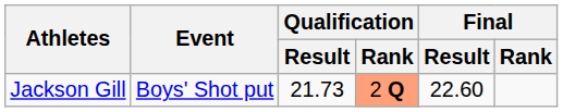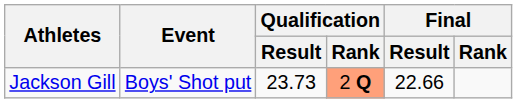Jackson Gill | Qualification / Result: 21.73 -> 23.73
Jackson Gill | Final / Result: 22.60 -> 22.66
